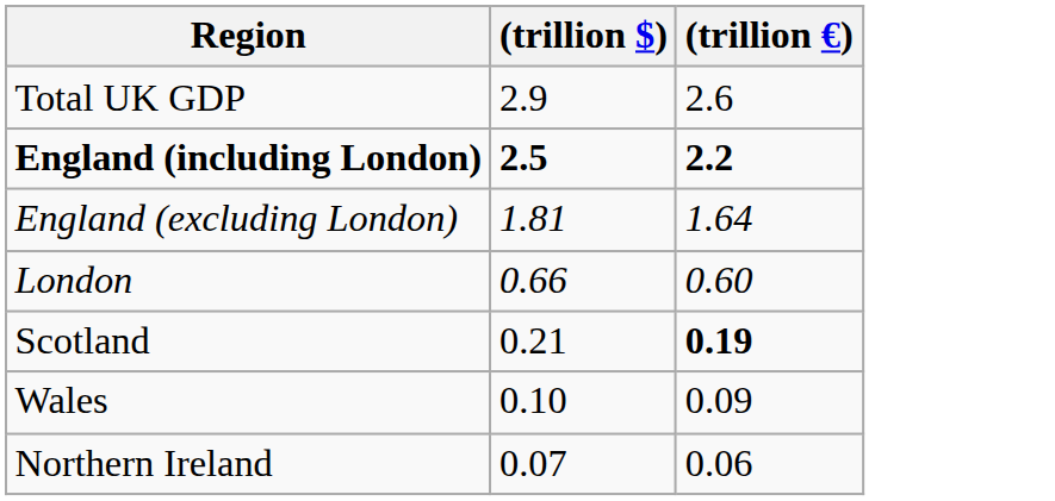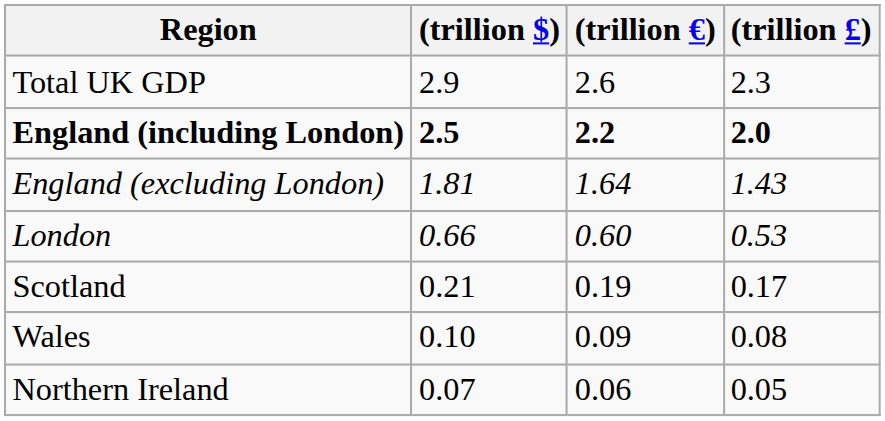+ column: (trillion £) | 2.3 | 2.0 | 1.43 | 0.53 | 0.17 | 0.08 | 0.05
Scotland | (trillion €): bold -> normal
